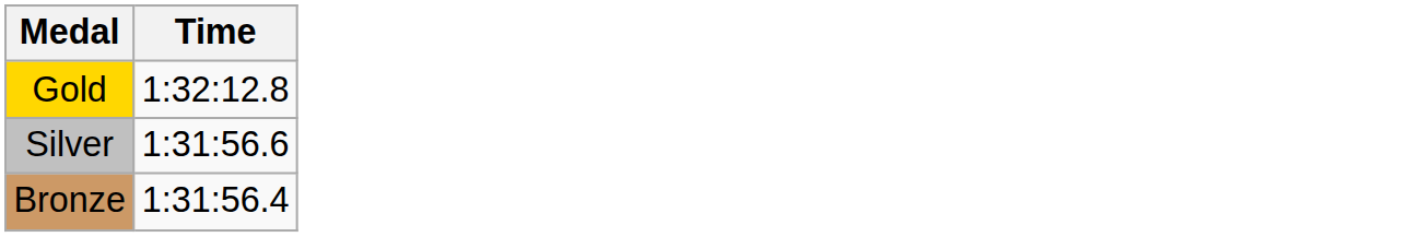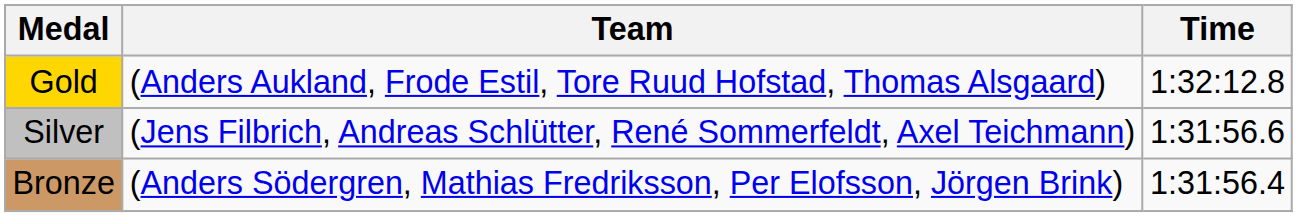+ column: Team | (Anders Aukland, Frode Estil, Tore Ruud Hofstad, Thomas Alsgaard) | (Jens Filbrich, Andreas Schlütter, René Sommerfeldt, Axel Teichmann) | (Anders Södergren, Mathias Fredriksson, Per Elofsson, Jörgen Brink)
